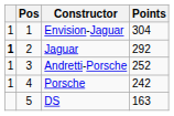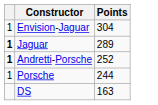- column: Pos | 1 | 2 | 3 | 4 | 5
Jaguar | Points: 292 -> 289
Andretti-Porsche | column 1: normal -> bold
Porsche | Points: 242 -> 244
